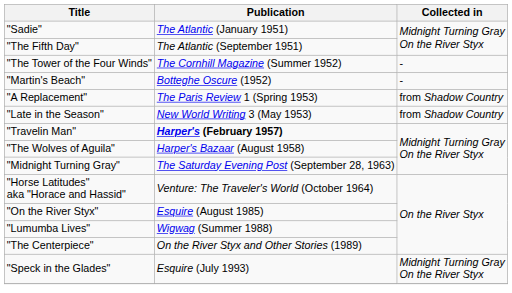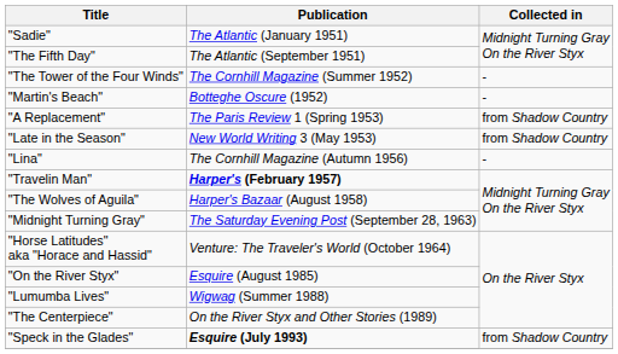+ row: "Lina" | The Cornhill Magazine (Autumn 1956) | -
"Speck in the Glades" | Publication: normal -> bold
"Speck in the Glades" | Collected in: Midnight Turning Gray On the River Styx -> from Shadow Country
